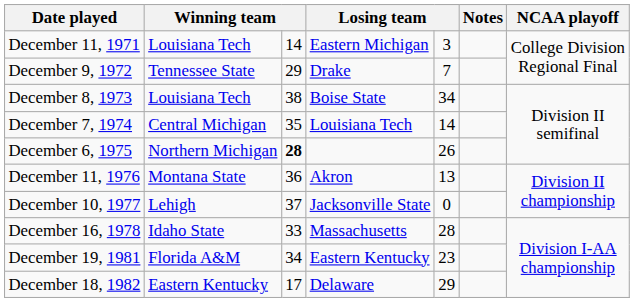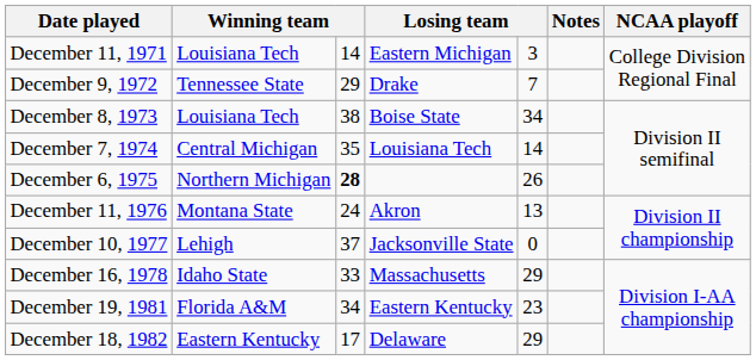December 11, 1976 | column 3: 36 -> 24
December 16, 1978 | column 5: 28 -> 29
